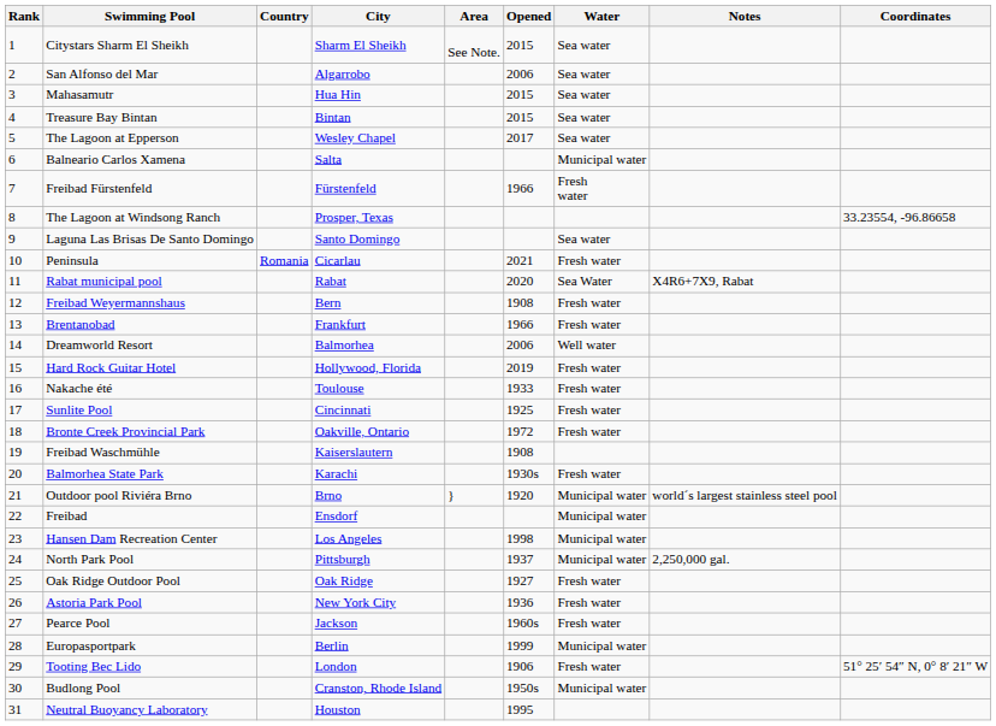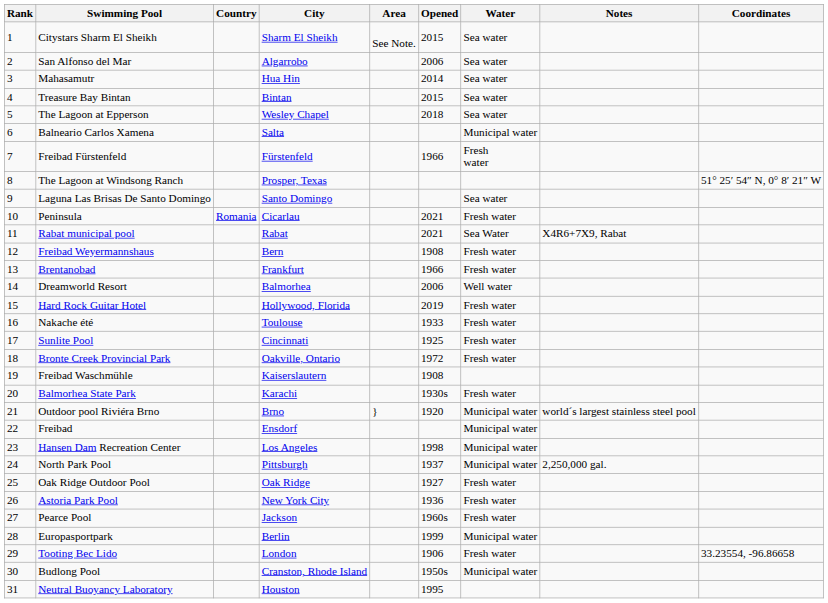Mahasamutr | Opened: 2015 -> 2014
The Lagoon at Epperson | Opened: 2017 -> 2018
The Lagoon at Windsong Ranch | Coordinates: 33.23554, -96.86658 -> 51° 25′ 54″ N, 0° 8′ 21″ W
Rabat municipal pool | Opened: 2020 -> 2021
Tooting Bec Lido | Coordinates: 51° 25′ 54″ N, 0° 8′ 21″ W -> 33.23554, -96.86658
